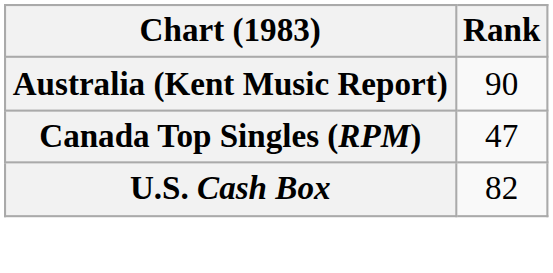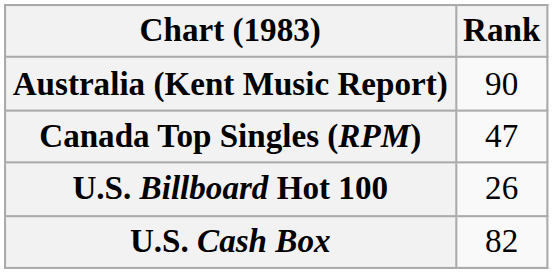+ row: U.S. Billboard Hot 100 | 26
